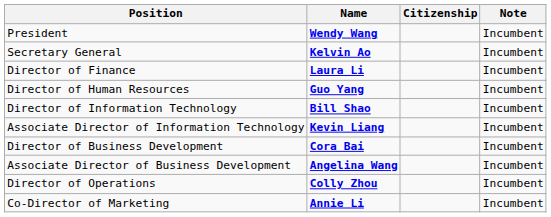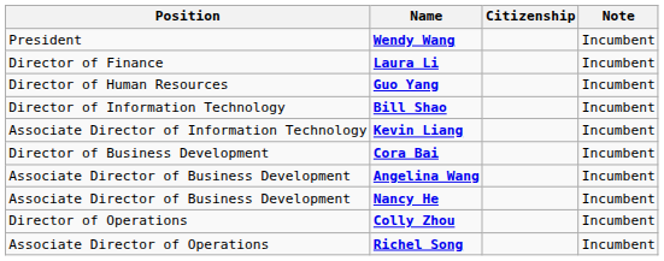- row: Secretary General | Kelvin Ao | Incumbent
+ row: Associate Director of Business Development | Nancy He | Incumbent
+ row: Associate Director of Operations | Richel Song | Incumbent
- row: Co-Director of Marketing | Annie Li | Incumbent
